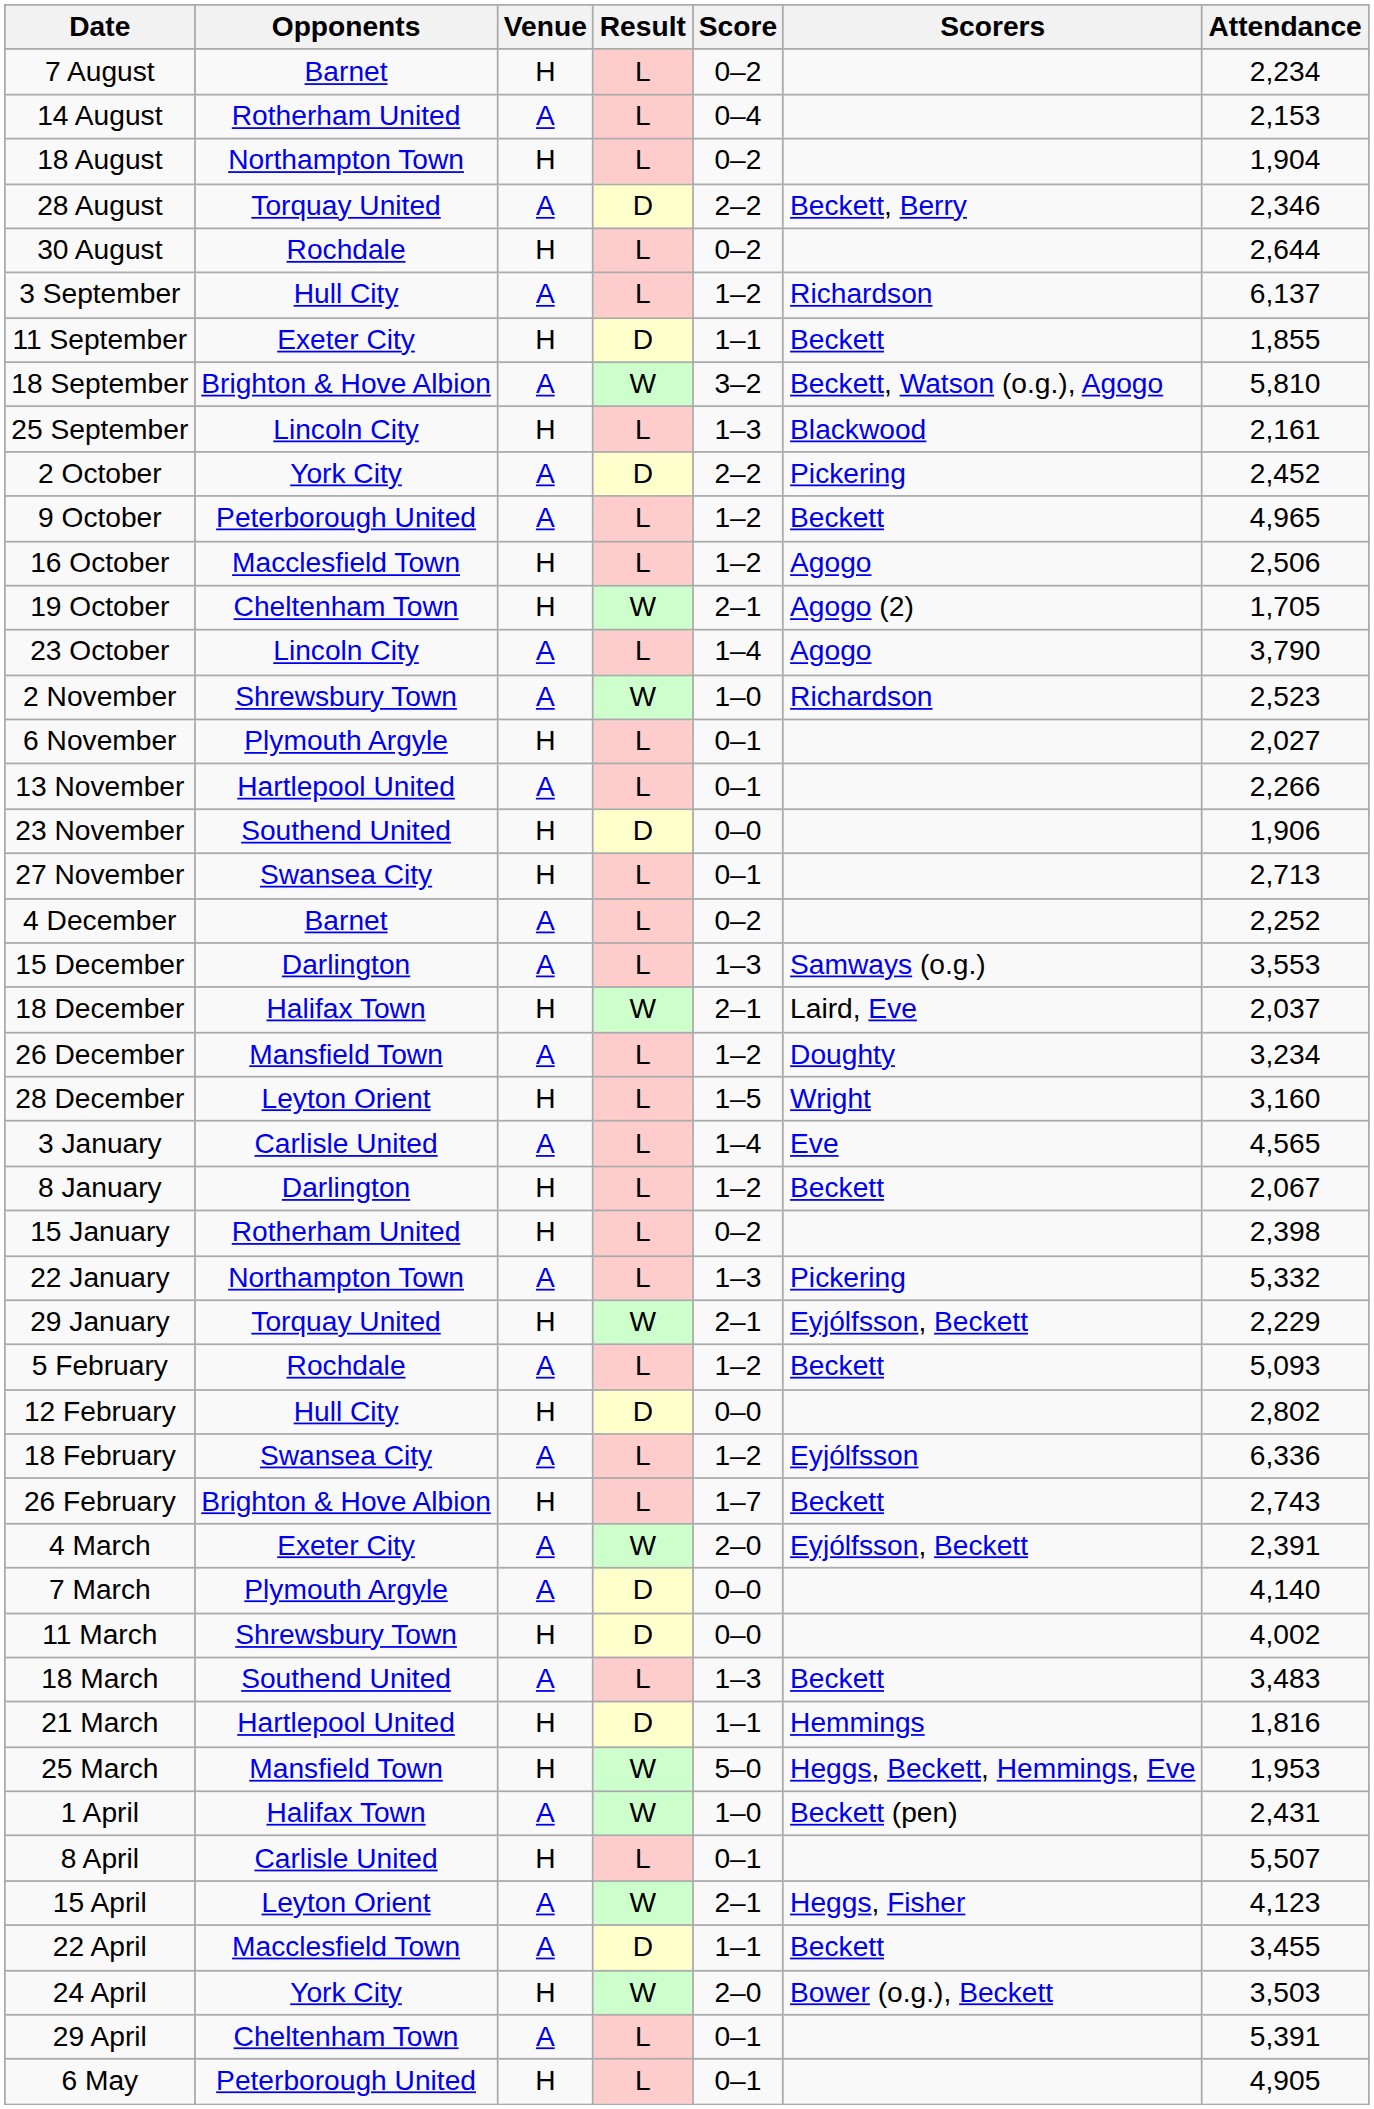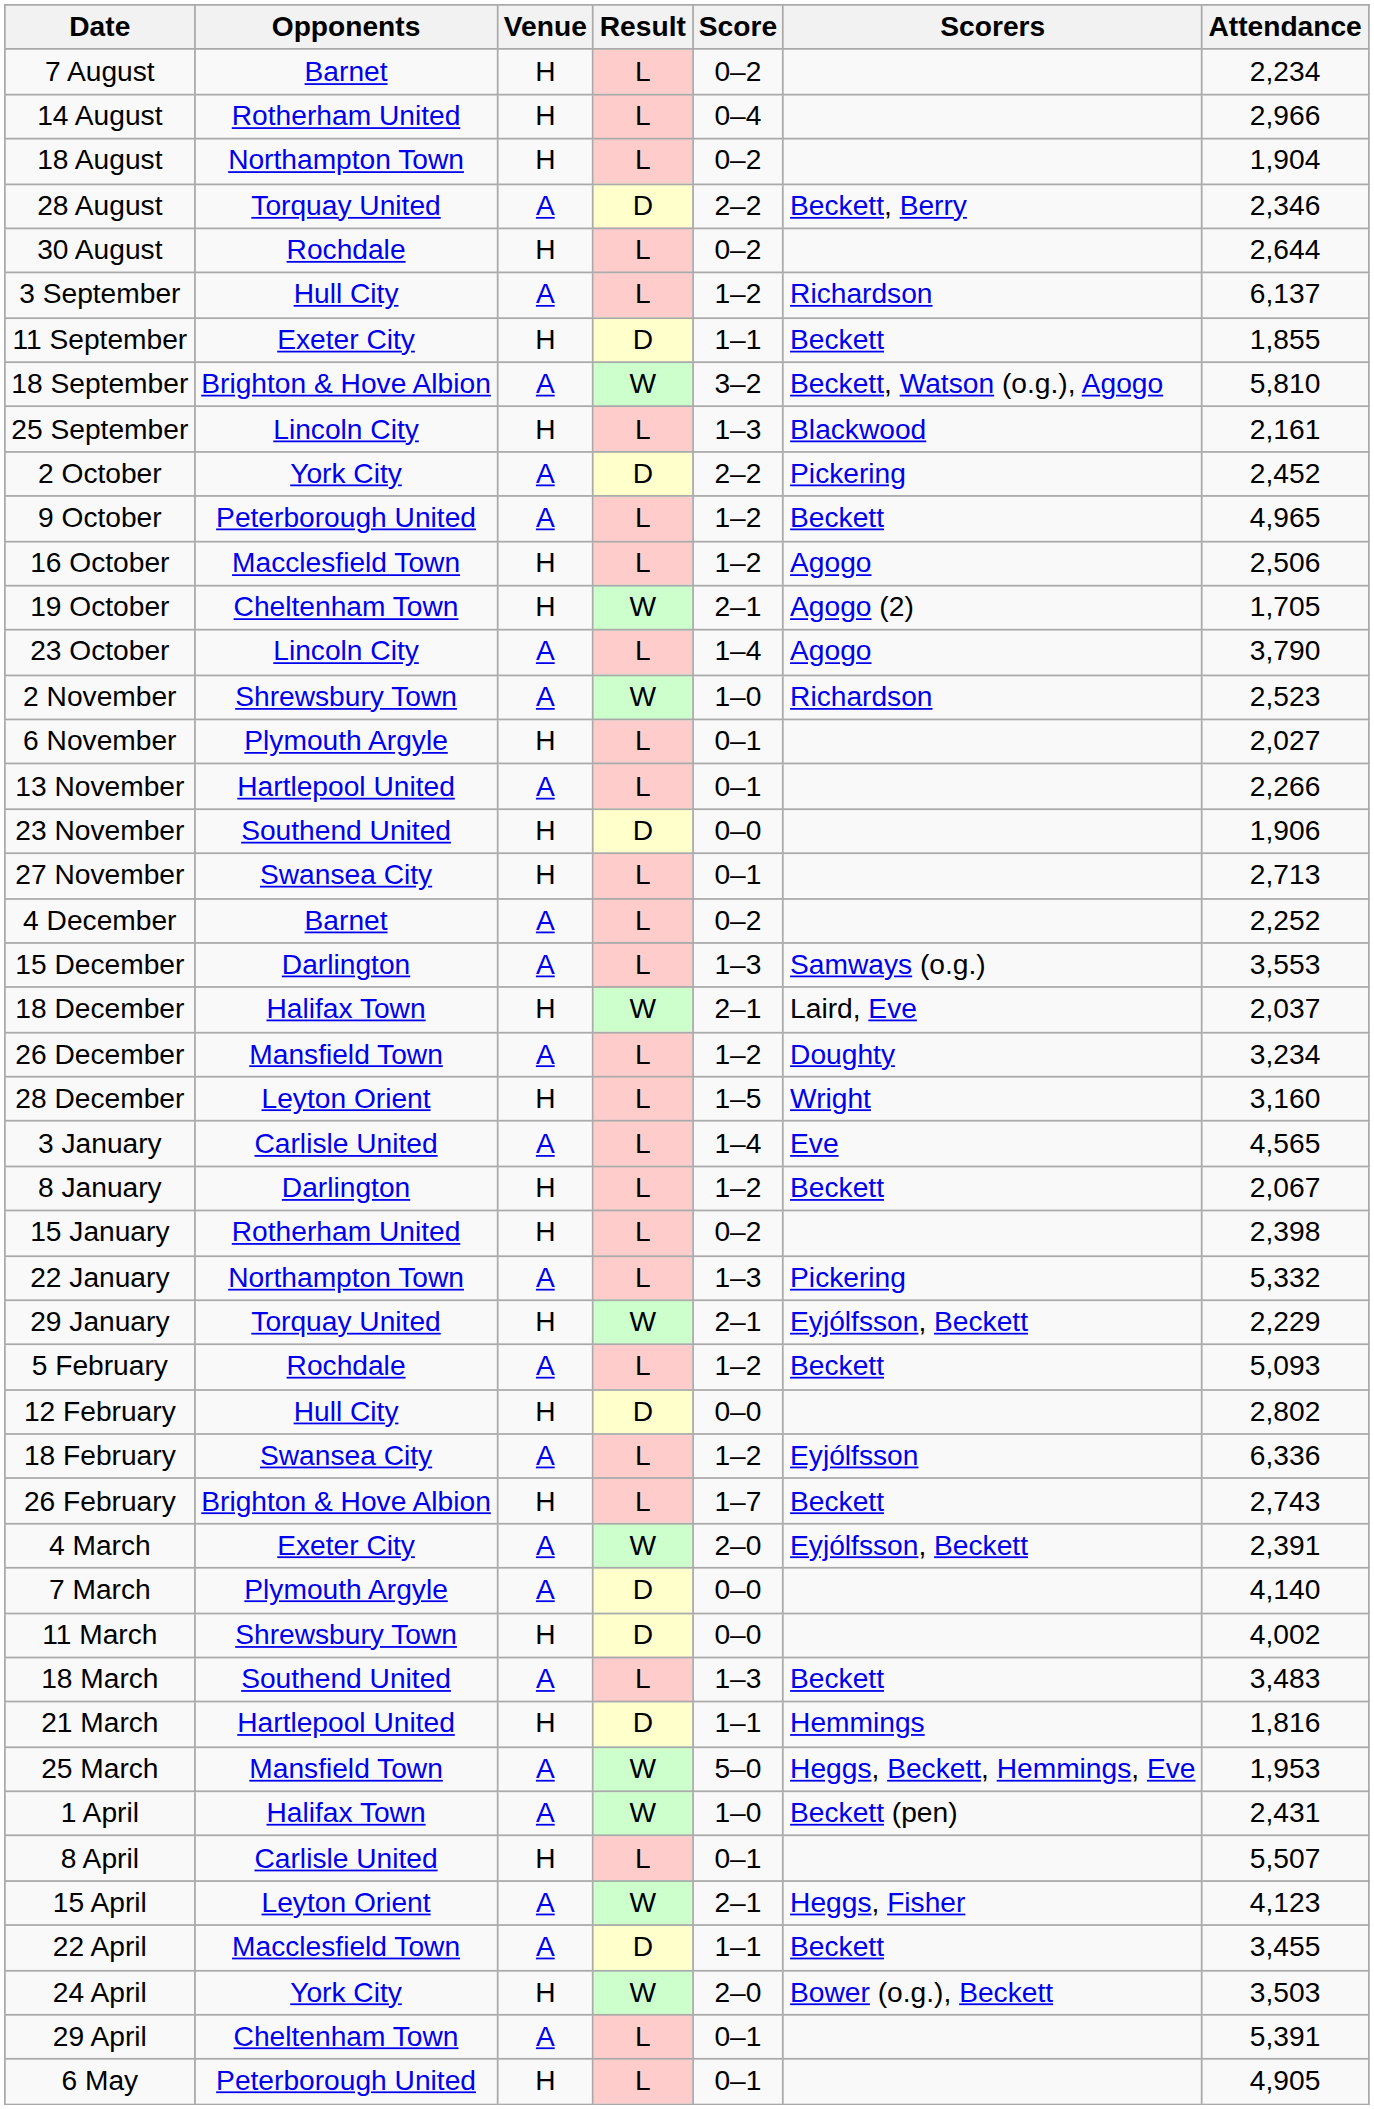14 August | Venue: A -> H
14 August | Attendance: 2,153 -> 2,966
25 March | Venue: H -> A
